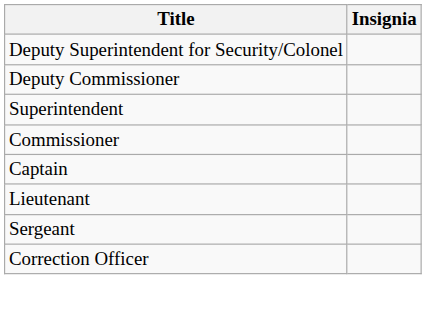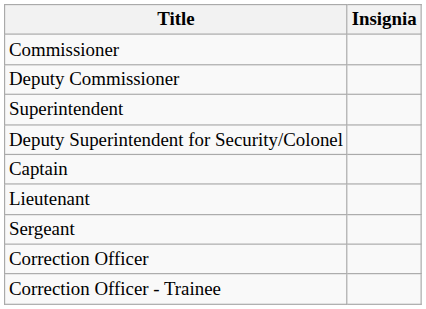rows swapped: Commissioner <-> Deputy Superintendent for Security/Colonel
+ row: Correction Officer - Trainee
